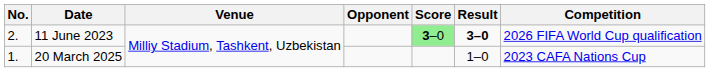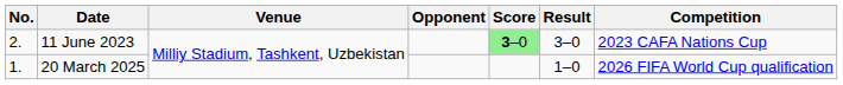11 June 2023 | Result: bold -> normal
11 June 2023 | Competition: 2026 FIFA World Cup qualification -> 2023 CAFA Nations Cup
20 March 2025 | Competition: 2023 CAFA Nations Cup -> 2026 FIFA World Cup qualification
